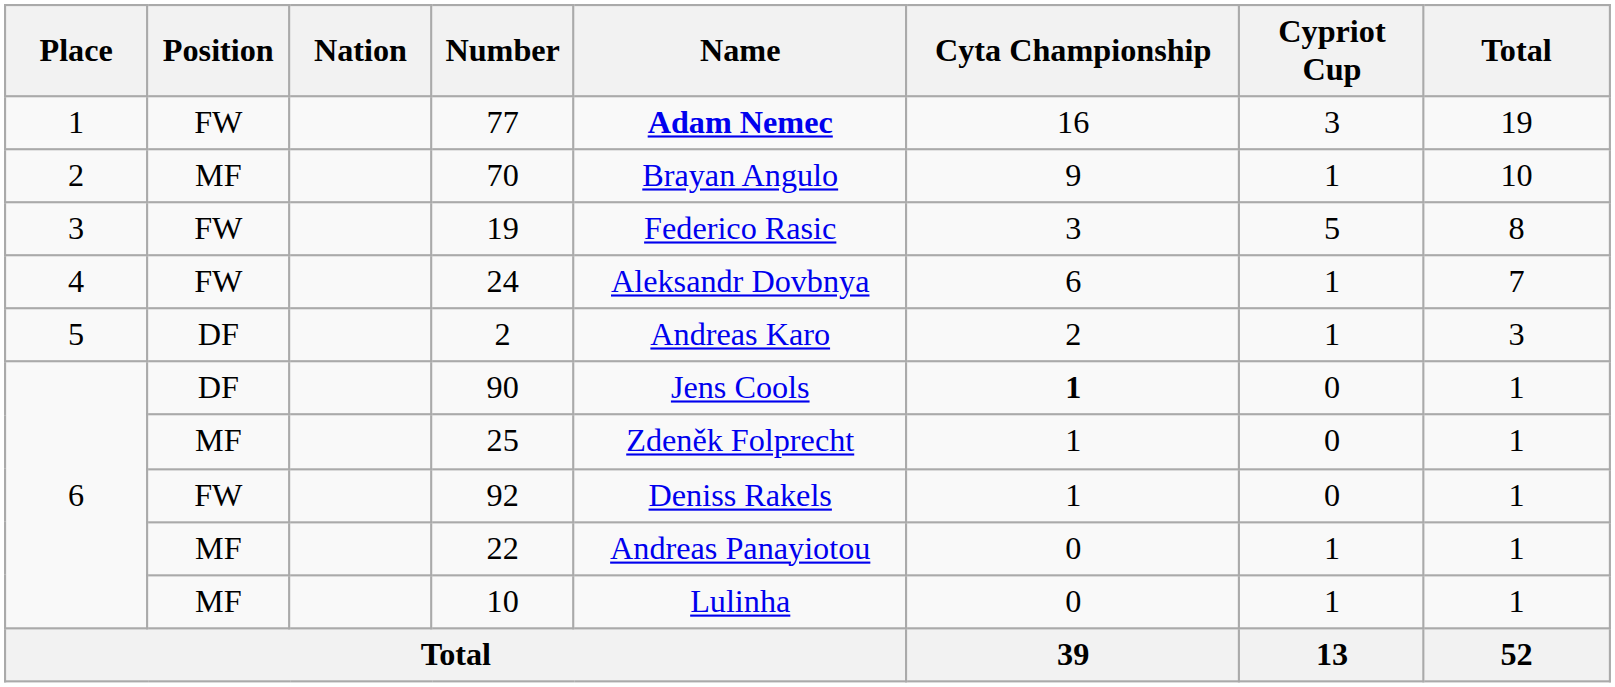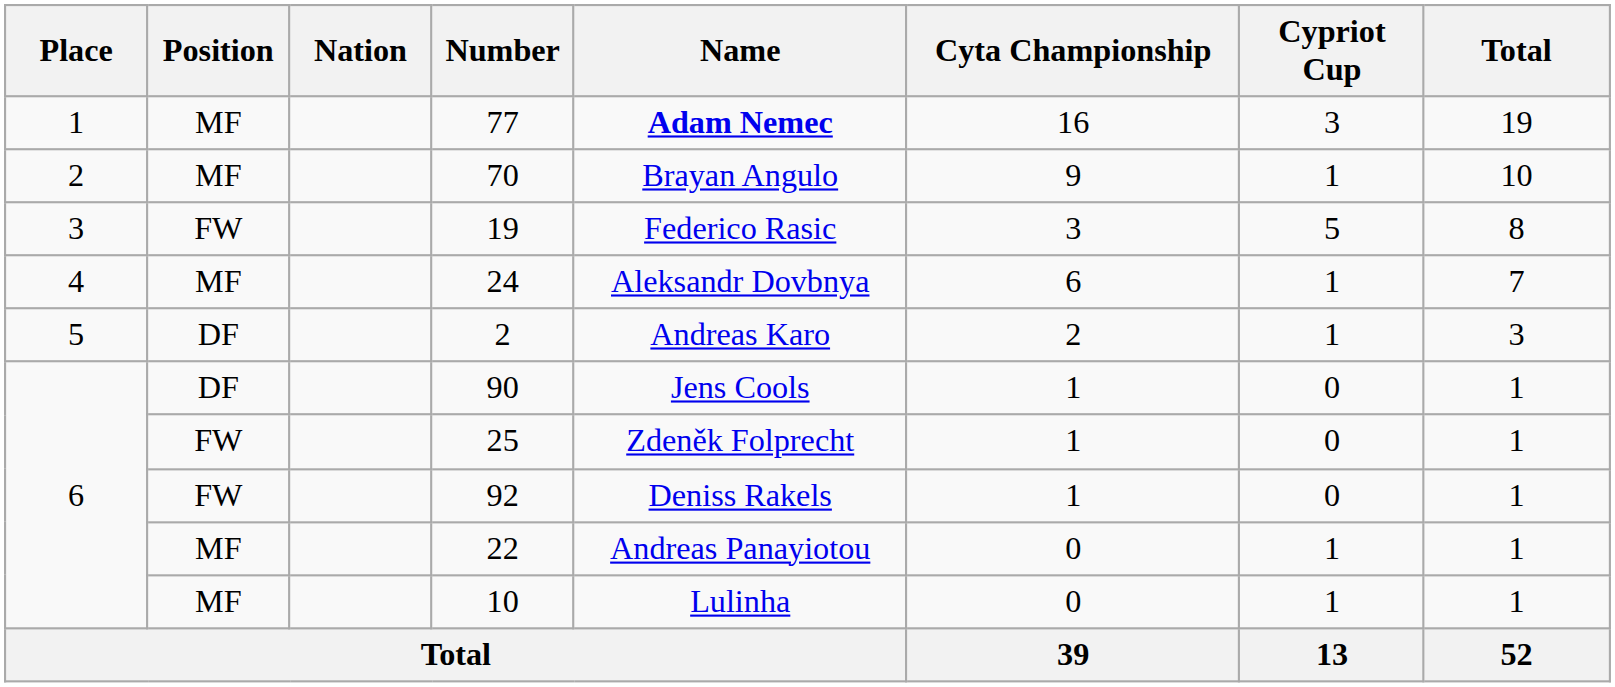77 | Position: FW -> MF
24 | Position: FW -> MF
90 | Cyta Championship: bold -> normal
25 | Position: MF -> FW
